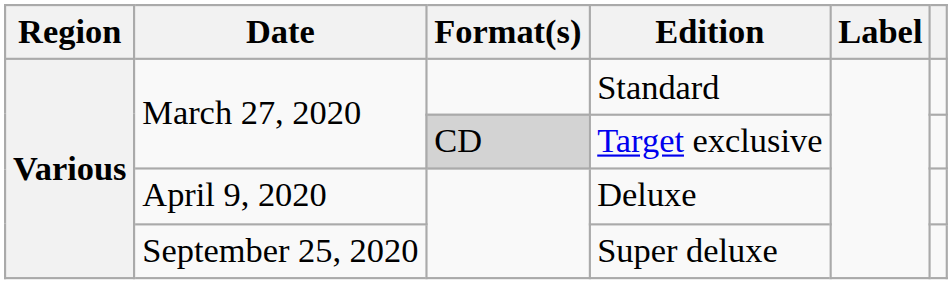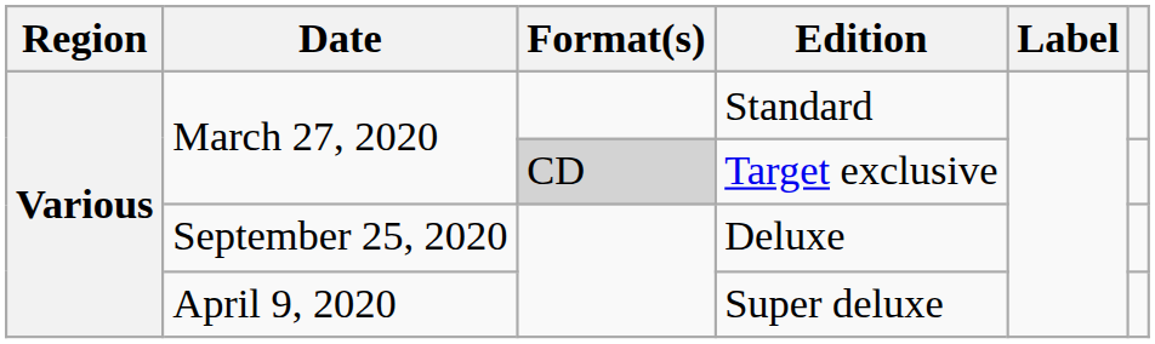Deluxe | Date: April 9, 2020 -> September 25, 2020
Super deluxe | Date: September 25, 2020 -> April 9, 2020
